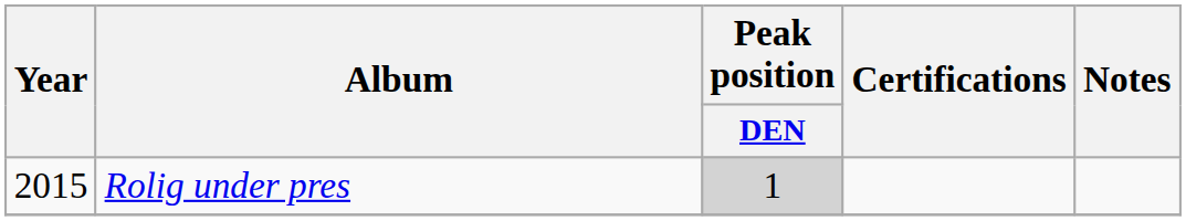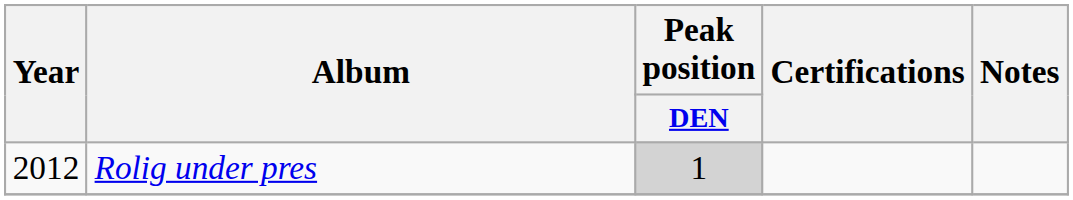Rolig under pres | Year: 2015 -> 2012
